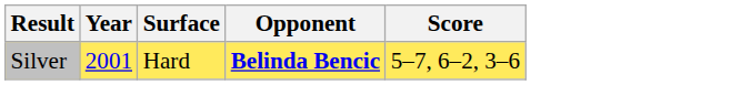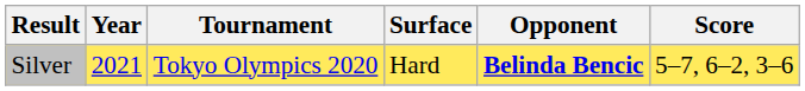+ column: Tournament | Tokyo Olympics 2020
Silver | Year: 2001 -> 2021
